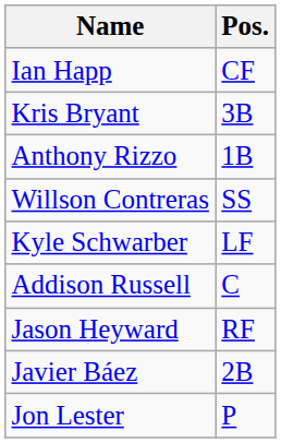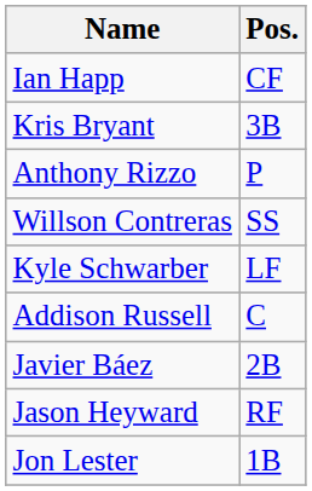Anthony Rizzo | Pos.: 1B -> P
rows swapped: Jason Heyward <-> Javier Báez
Jon Lester | Pos.: P -> 1B
